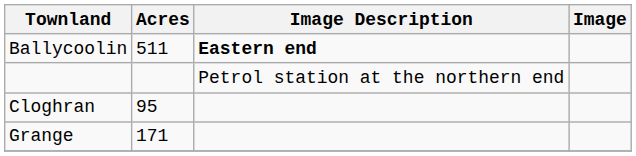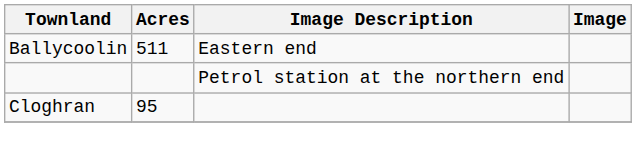Ballycoolin | Image Description: bold -> normal
- row: Grange | 171
